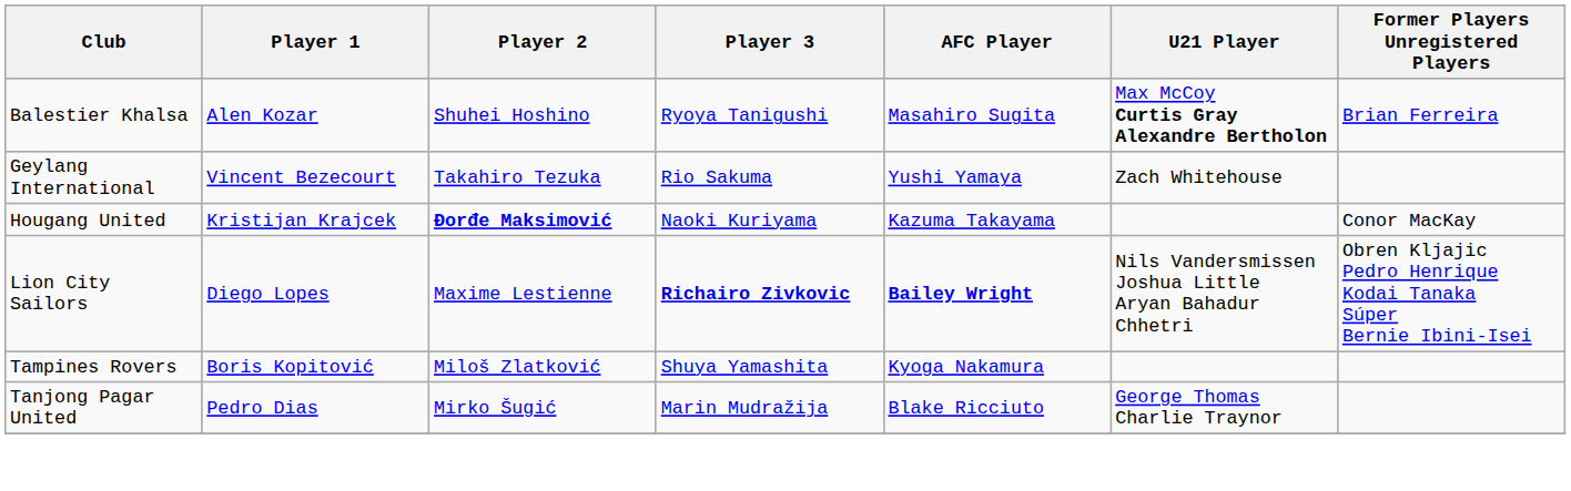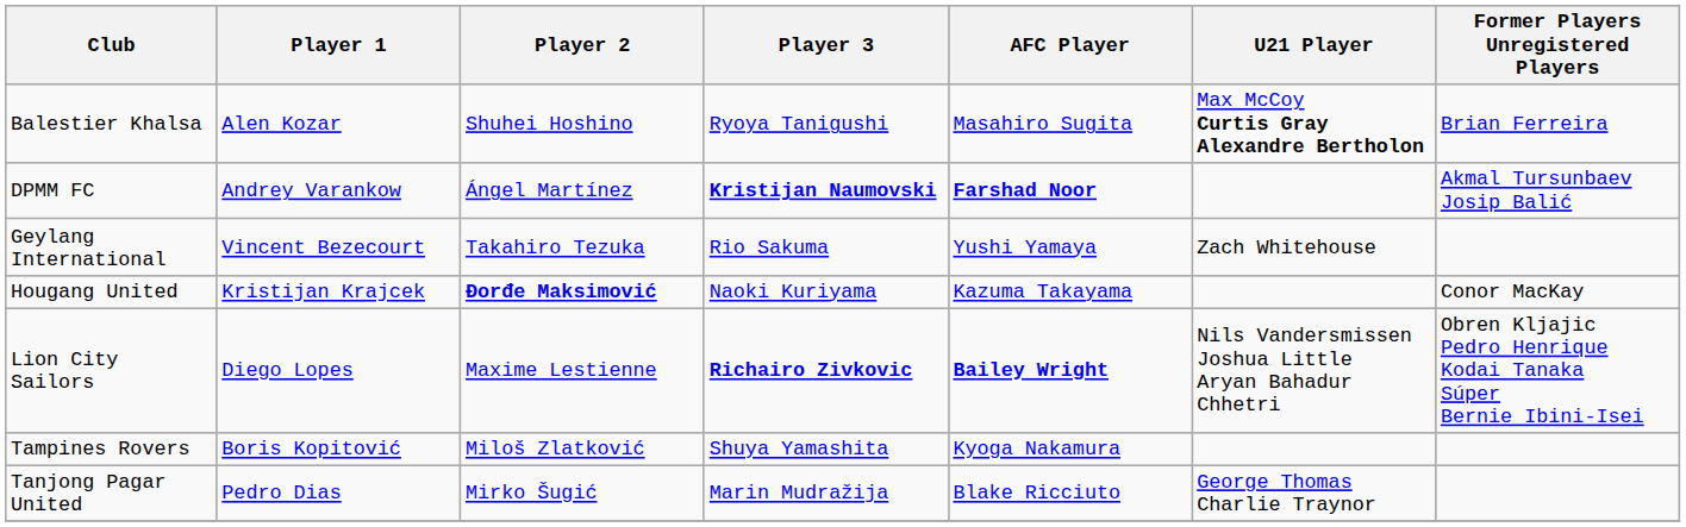+ row: DPMM FC | Andrey Varankow | Ángel Martínez | Kristijan Naumovski | Farshad Noor | Akmal Tursunbaev Josip Balić
